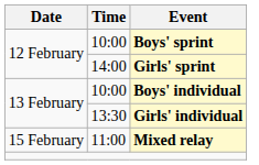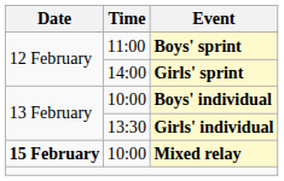Boys' sprint | Time: 10:00 -> 11:00
Mixed relay | Date: normal -> bold
Mixed relay | Time: 11:00 -> 10:00
